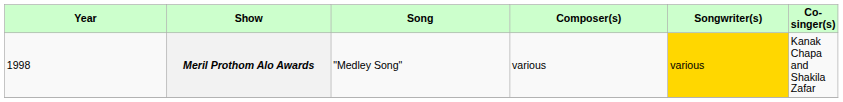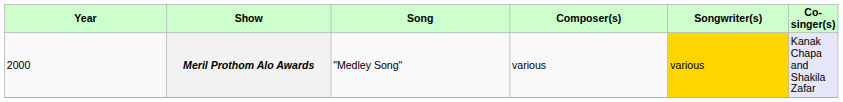Meril Prothom Alo Awards | Year: 1998 -> 2000
Meril Prothom Alo Awards | Co-singer(s): no background -> lavender background
